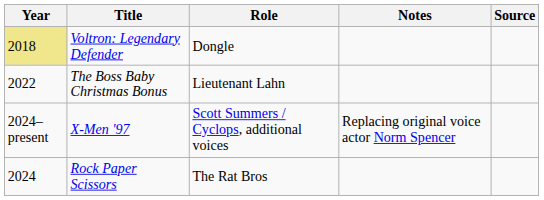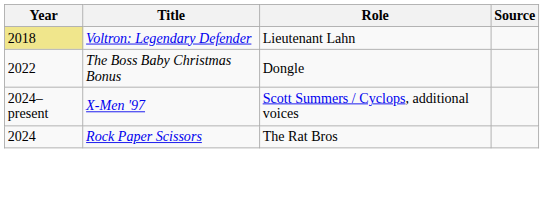- column: Notes | Replacing original voice actor Norm Spencer
Voltron: Legendary Defender | Role: Dongle -> Lieutenant Lahn
The Boss Baby Christmas Bonus | Role: Lieutenant Lahn -> Dongle
